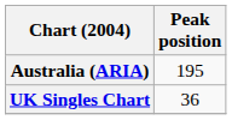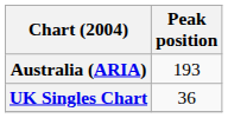Australia (ARIA) | Peak position: 195 -> 193
